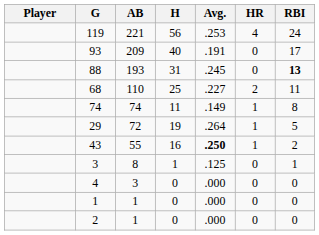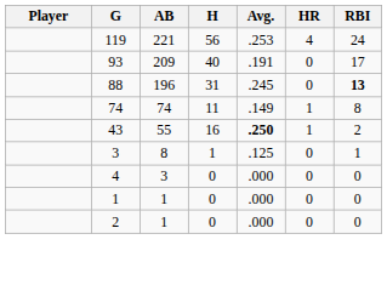88 | AB: 193 -> 196
- row: 68 | 110 | 25 | .227 | 2 | 11
- row: 29 | 72 | 19 | .264 | 1 | 5
